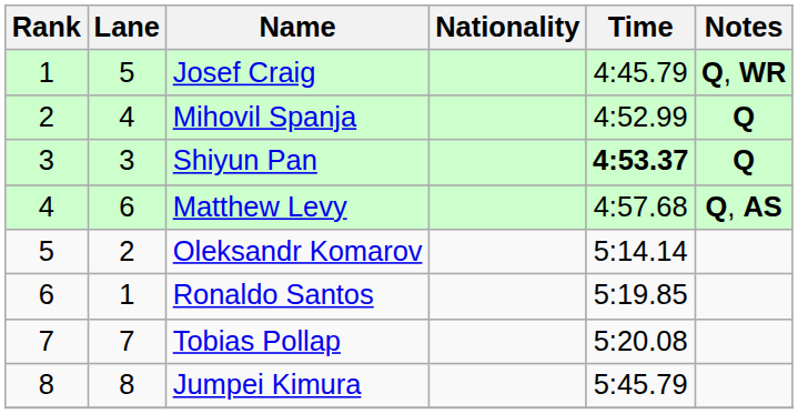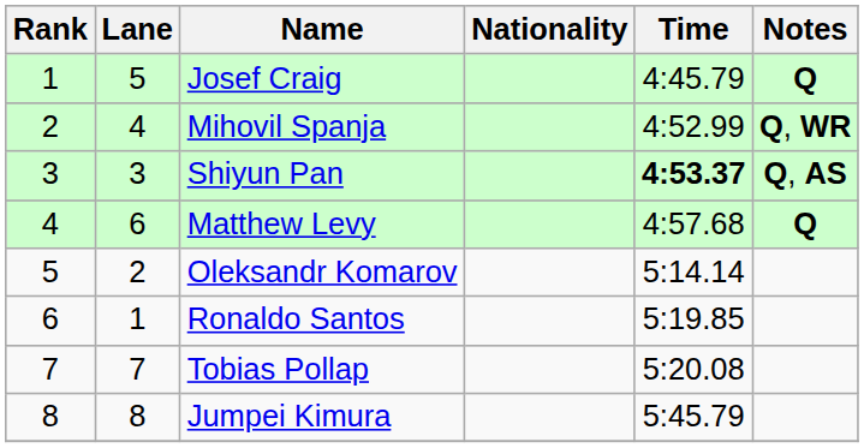Josef Craig | Notes: Q, WR -> Q
Mihovil Spanja | Notes: Q -> Q, WR
Shiyun Pan | Notes: Q -> Q, AS
Matthew Levy | Notes: Q, AS -> Q
